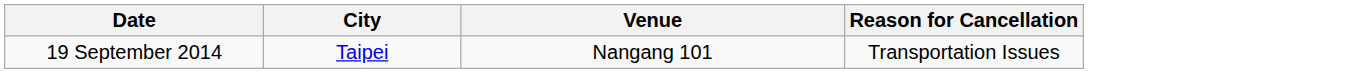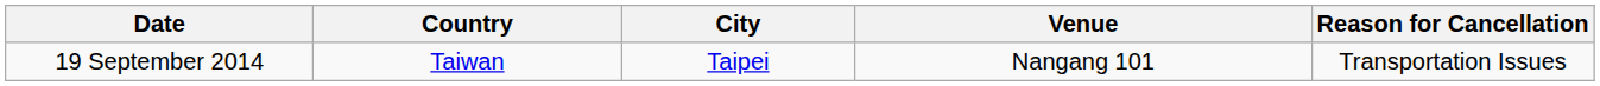+ column: Country | Taiwan
